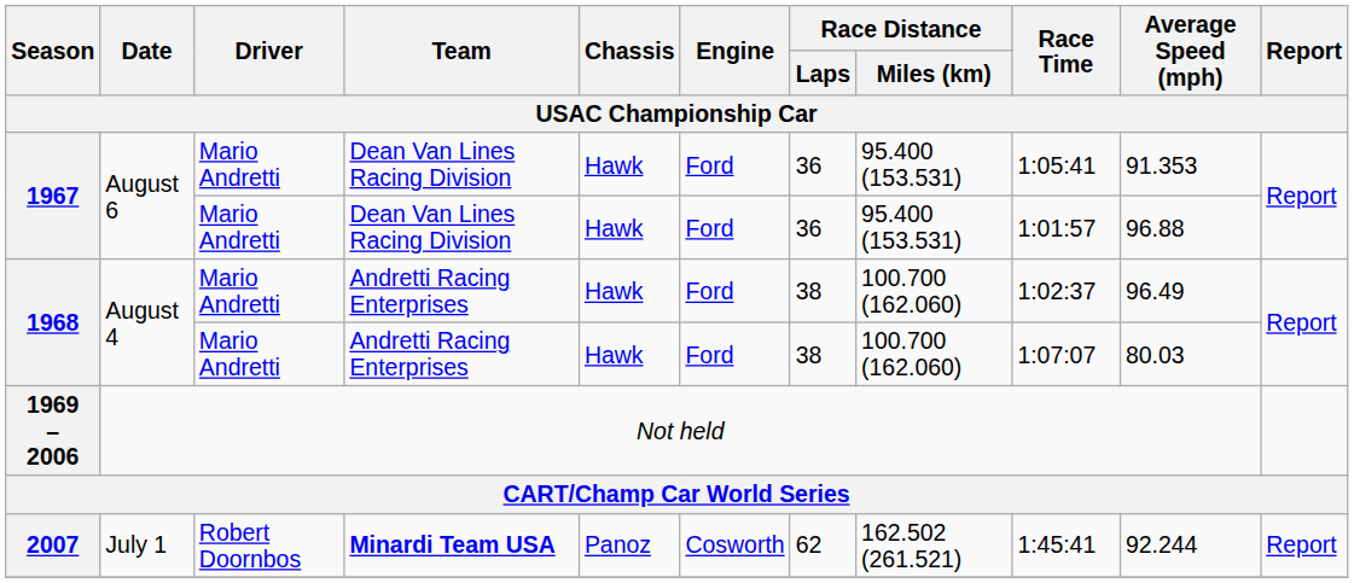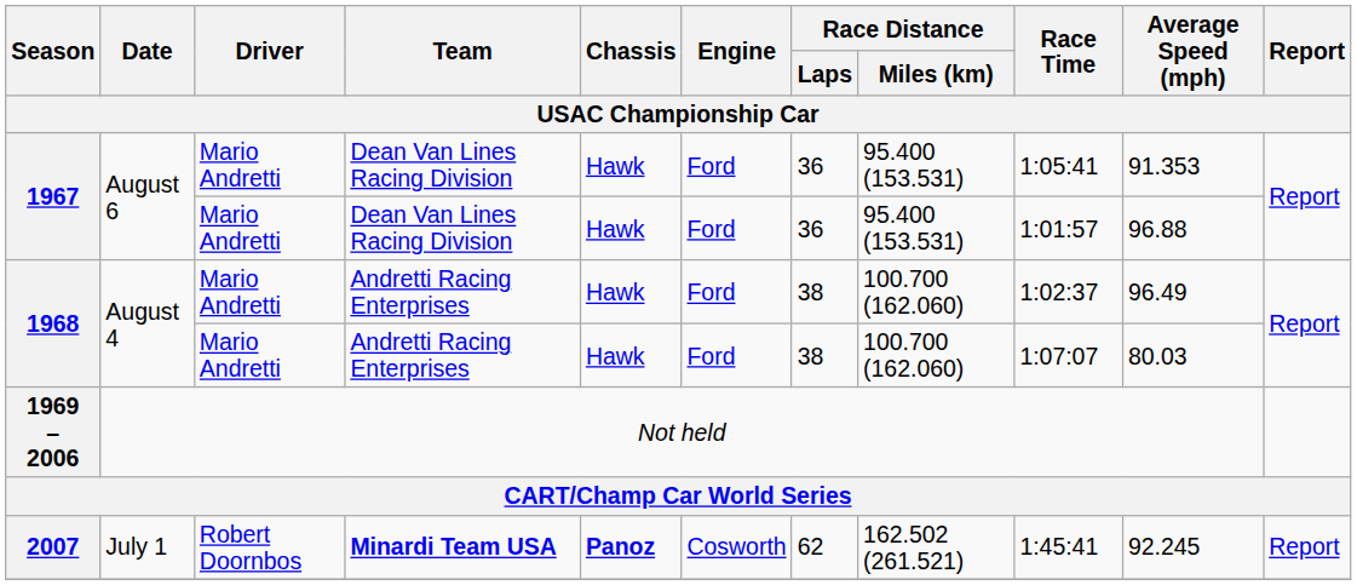2007 | Chassis: normal -> bold
2007 | Average Speed (mph): 92.244 -> 92.245
